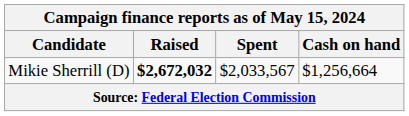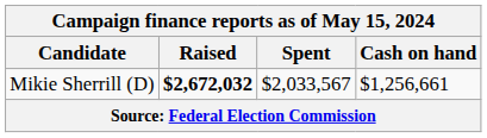Mikie Sherrill (D) | Cash on hand: $1,256,664 -> $1,256,661
